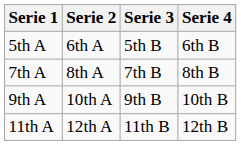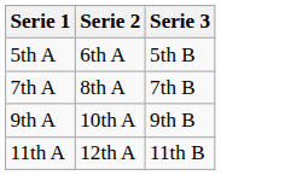- column: Serie 4 | 6th B | 8th B | 10th B | 12th B
